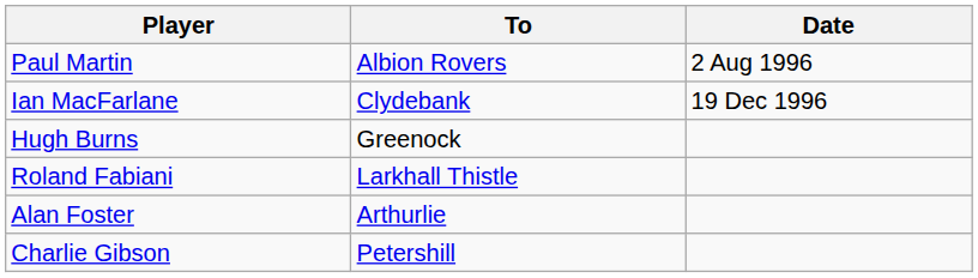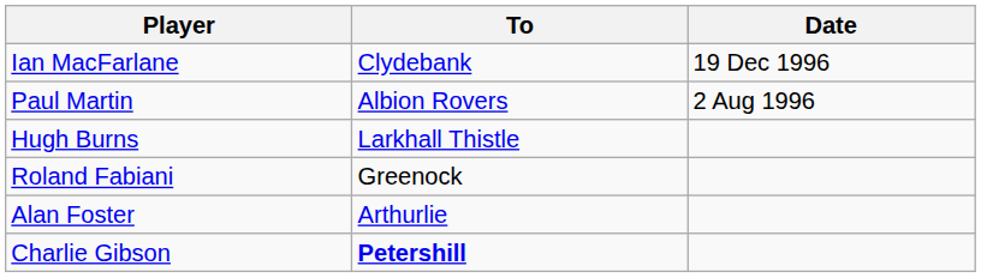rows swapped: Paul Martin <-> Ian MacFarlane
Hugh Burns | To: Greenock -> Larkhall Thistle
Roland Fabiani | To: Larkhall Thistle -> Greenock
Charlie Gibson | To: normal -> bold
